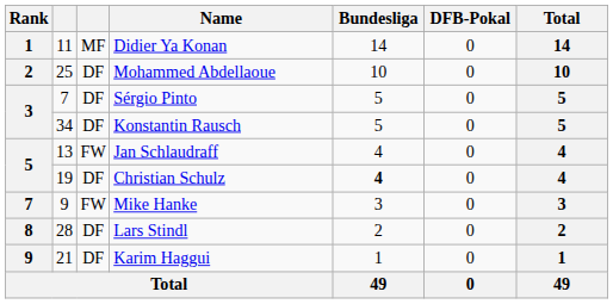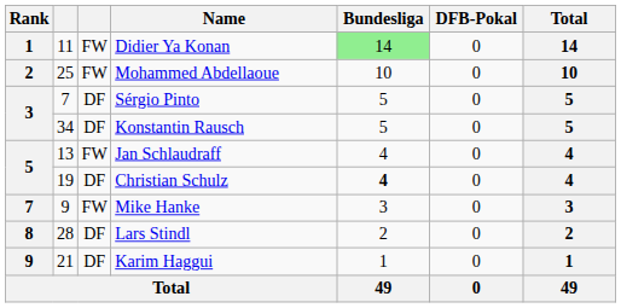Didier Ya Konan | column 3: MF -> FW
Didier Ya Konan | Bundesliga: no background -> lightgreen background
Mohammed Abdellaoue | column 3: DF -> FW
